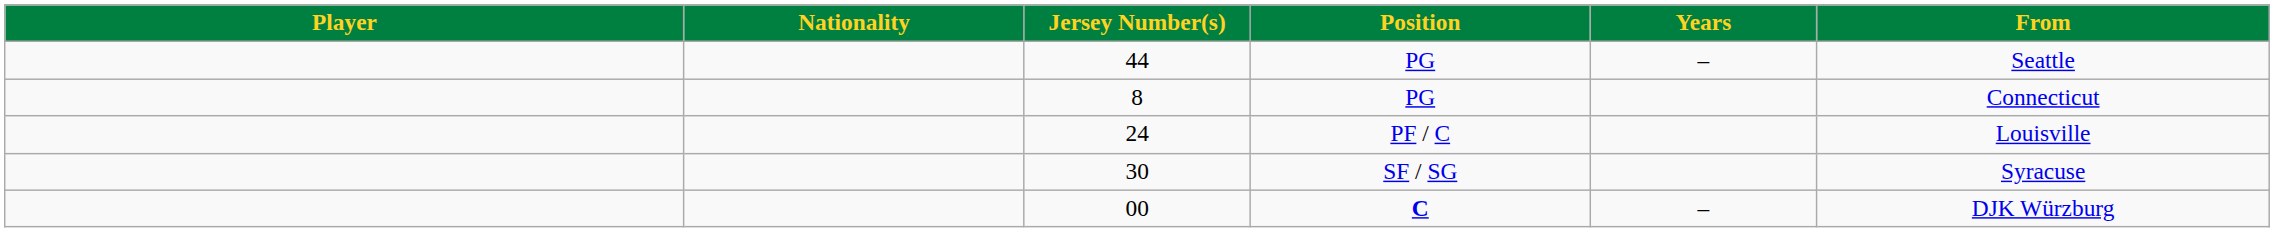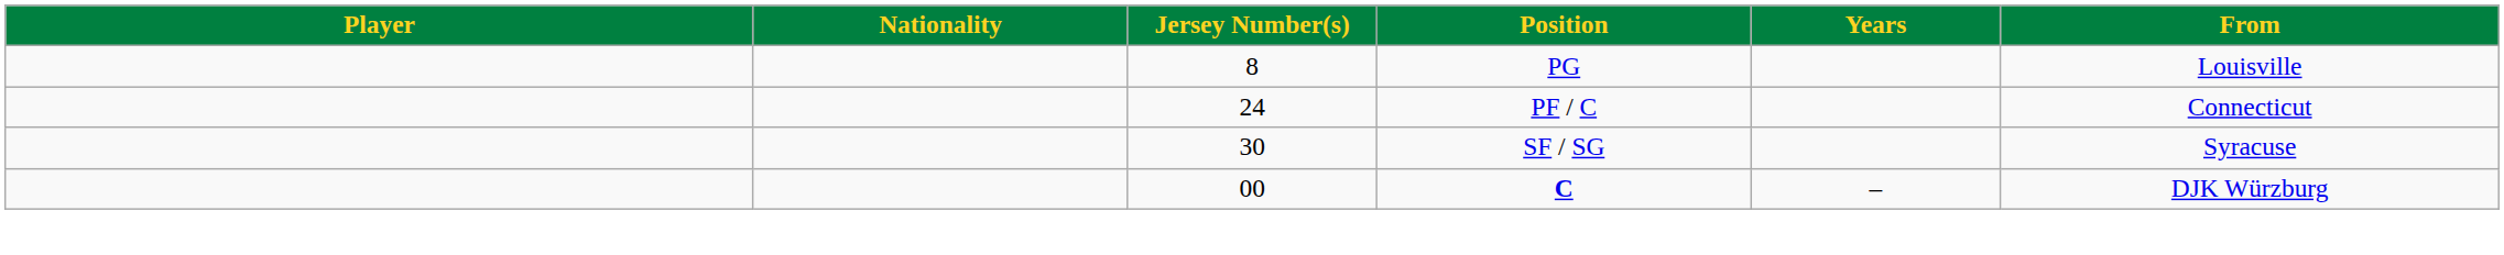- row: 44 | PG | – | Seattle
8 | From: Connecticut -> Louisville
24 | From: Louisville -> Connecticut
